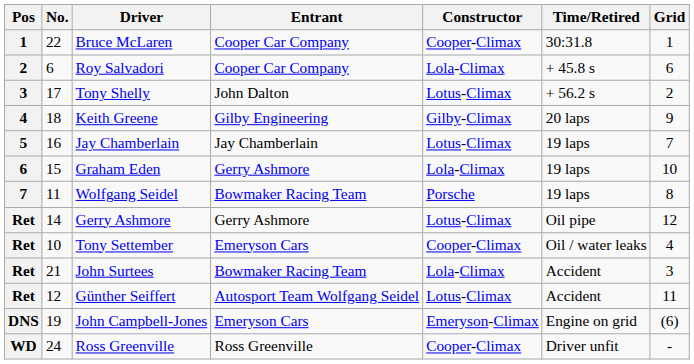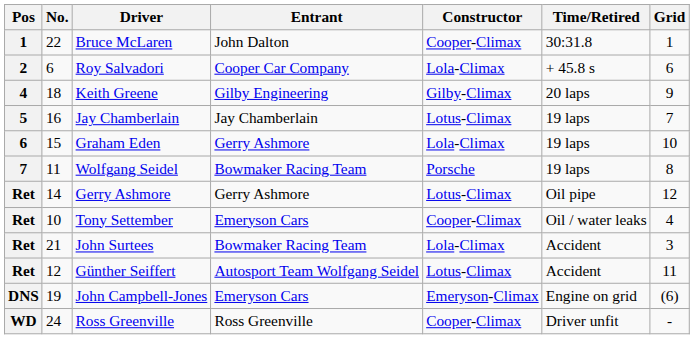Bruce McLaren | Entrant: Cooper Car Company -> John Dalton
- row: 3 | 17 | Tony Shelly | John Dalton | Lotus-Climax | + 56.2 s | 2
